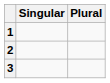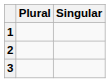columns swapped: Singular <-> Plural
